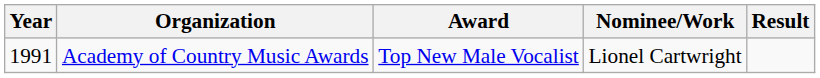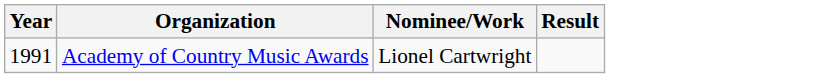- column: Award | Top New Male Vocalist
